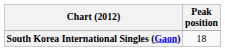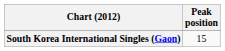South Korea International Singles (Gaon) | Peak position: 18 -> 15
